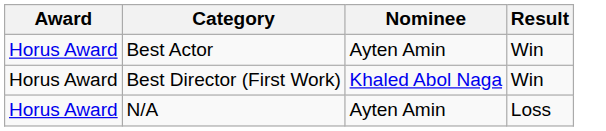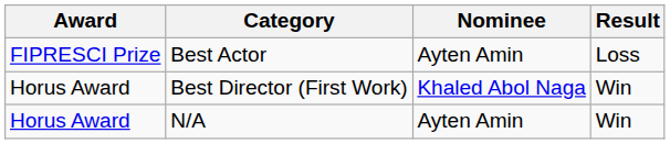Best Actor | Award: Horus Award -> FIPRESCI Prize
Best Actor | Result: Win -> Loss
N/A | Result: Loss -> Win
